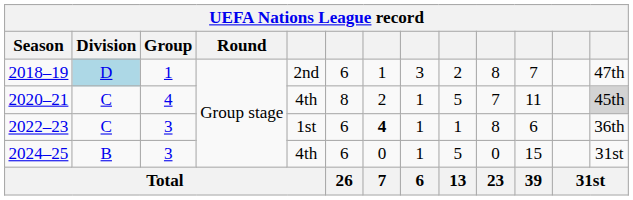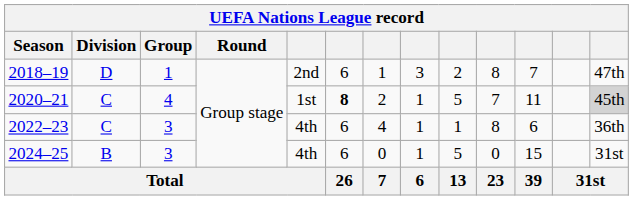2018–19 | Division: lightblue background -> no background
2020–21 | column 5: 4th -> 1st
2020–21 | column 6: normal -> bold
2022–23 | column 5: 1st -> 4th
2022–23 | column 7: bold -> normal
